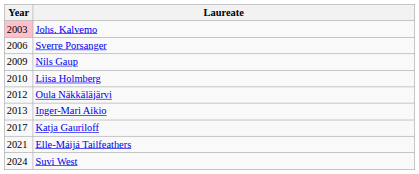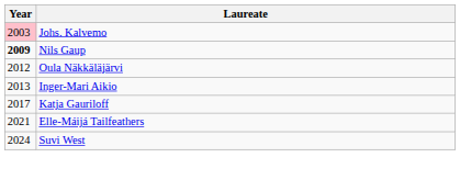- row: 2006 | Sverre Porsanger
Nils Gaup | Year: normal -> bold
- row: 2010 | Liisa Holmberg
